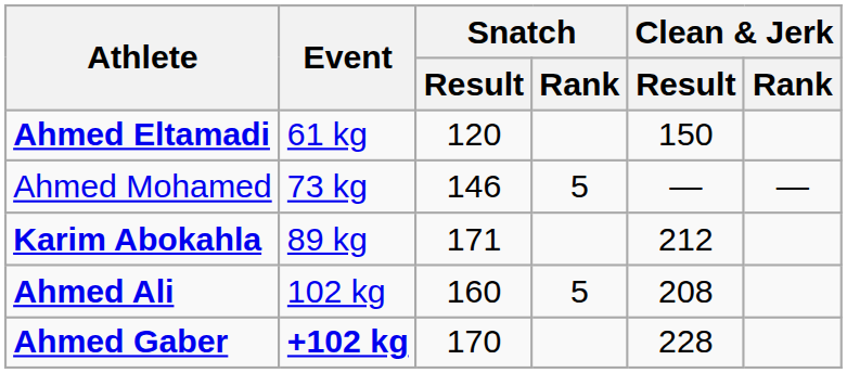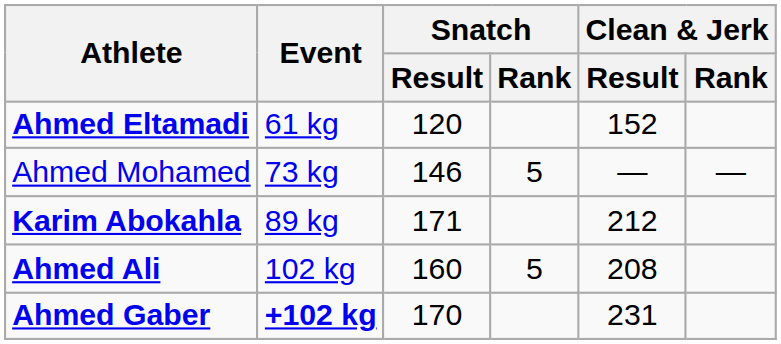Ahmed Eltamadi | Clean & Jerk / Result: 150 -> 152
Ahmed Gaber | Clean & Jerk / Result: 228 -> 231
